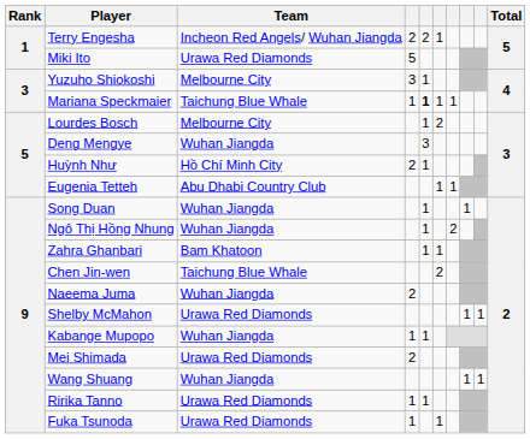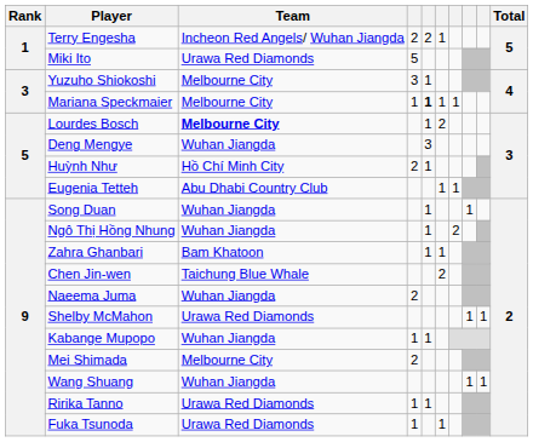Mariana Speckmaier | Team: Taichung Blue Whale -> Melbourne City
Lourdes Bosch | Team: normal -> bold
Mei Shimada | Team: Urawa Red Diamonds -> Melbourne City
